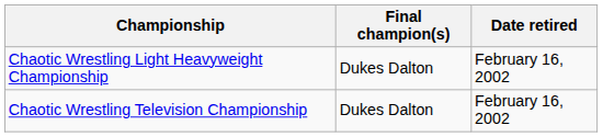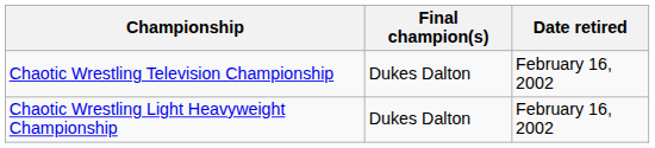rows swapped: Chaotic Wrestling Television Championship <-> Chaotic Wrestling Light Heavyweight Championship
